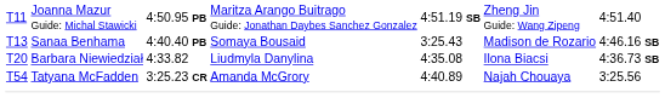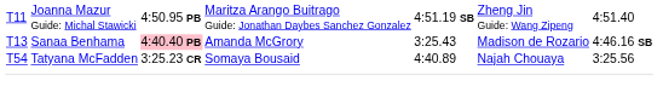T13 | column 3: no background -> pink background
T13 | column 4: Somaya Bousaid -> Amanda McGrory
- row: T20 | Barbara Niewiedział | 4:33.82 | Liudmyla Danylina | 4:35.08 | Ilona Biacsi | 4:36.73 SB
T54 | column 4: Amanda McGrory -> Somaya Bousaid
